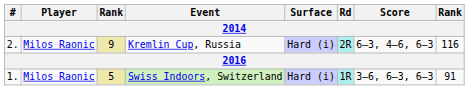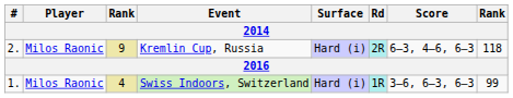Kremlin Cup, Russia | column 8: 116 -> 118
Swiss Indoors, Switzerland | column 3: 5 -> 4
Swiss Indoors, Switzerland | column 8: 91 -> 99
